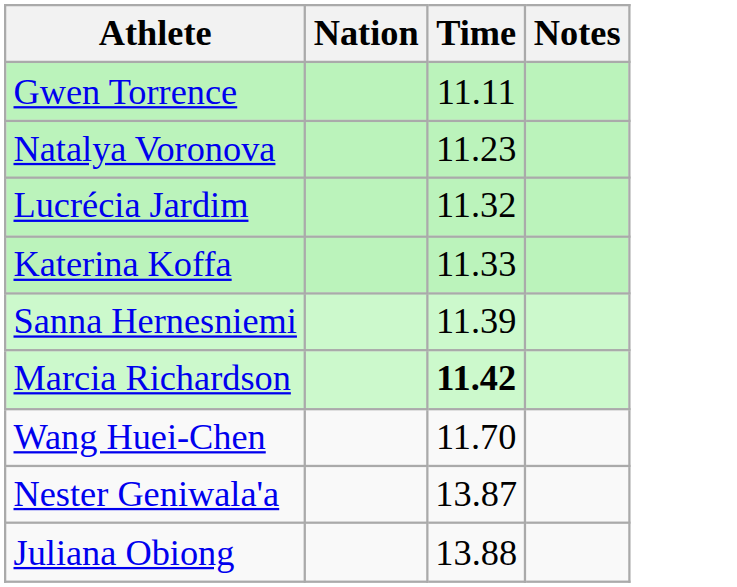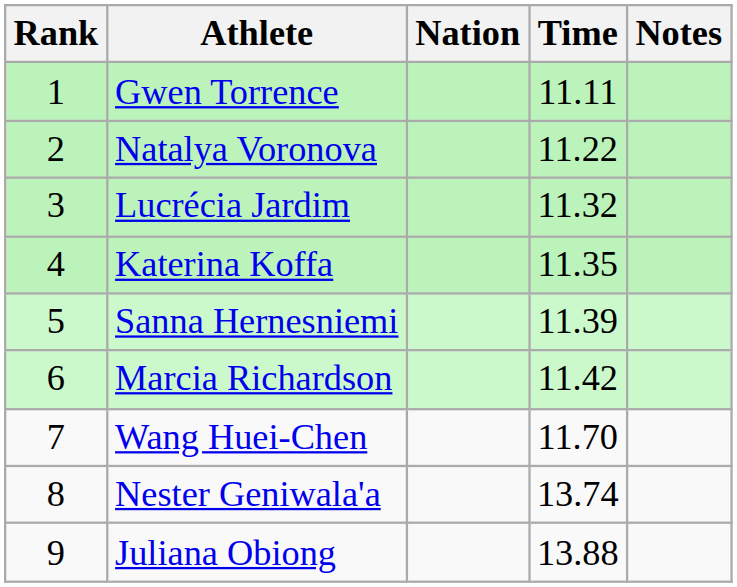+ column: Rank | 1 | 2 | 3 | 4 | 5 | 6 | 7 | 8 | 9
Natalya Voronova | Time: 11.23 -> 11.22
Katerina Koffa | Time: 11.33 -> 11.35
Marcia Richardson | Time: bold -> normal
Nester Geniwala'a | Time: 13.87 -> 13.74
